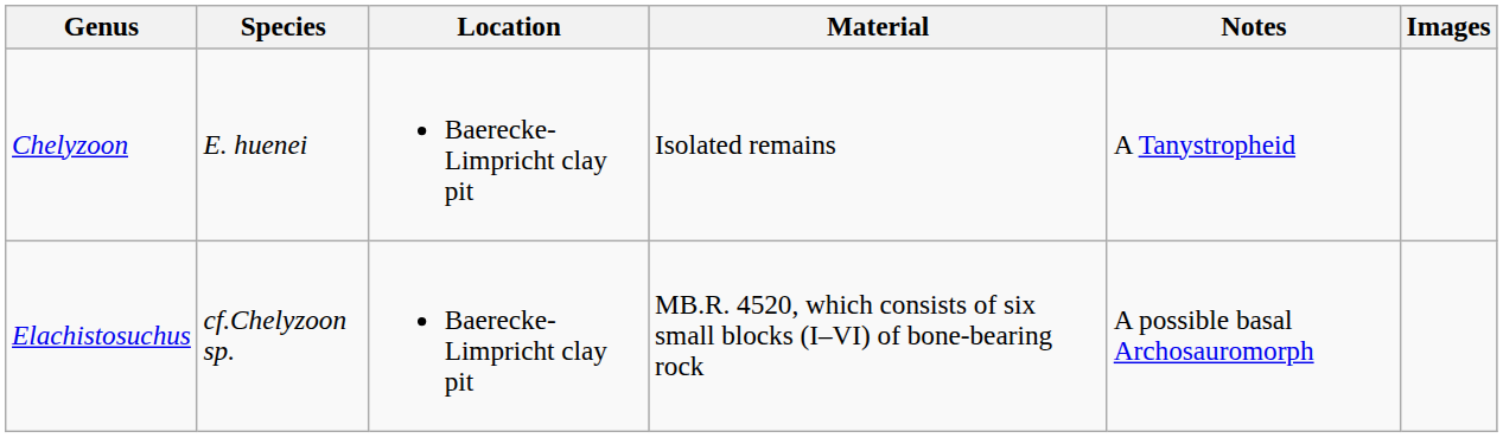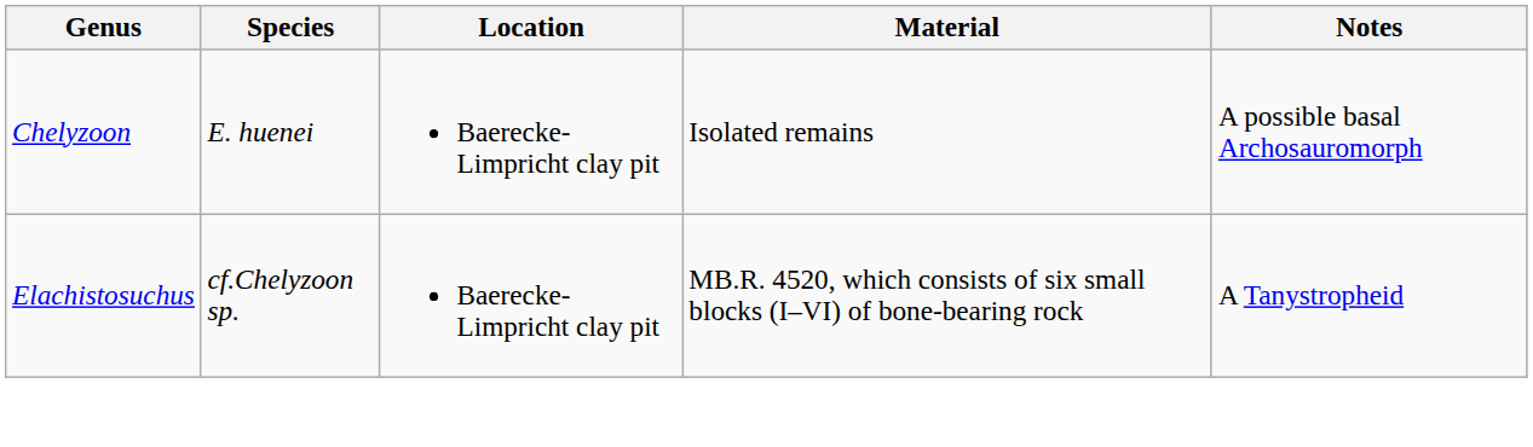- column: Images
Chelyzoon | Notes: A Tanystropheid -> A possible basal Archosauromorph
Elachistosuchus | Notes: A possible basal Archosauromorph -> A Tanystropheid
